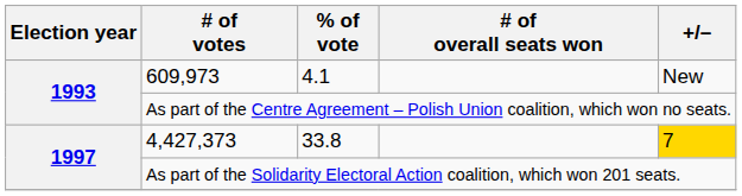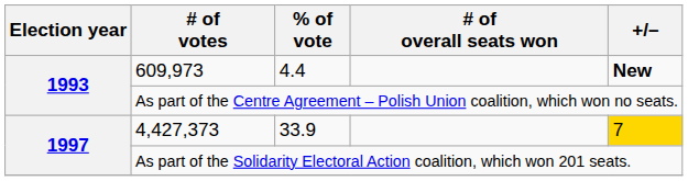609,973 | % of vote: 4.1 -> 4.4
609,973 | +/–: normal -> bold
4,427,373 | % of vote: 33.8 -> 33.9
